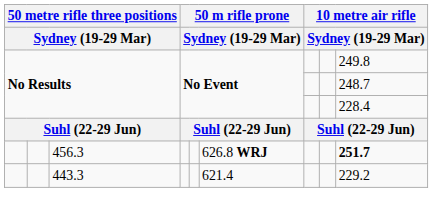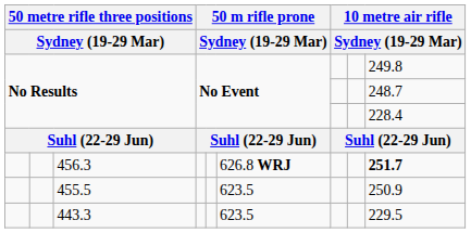+ row: 455.5 | 623.5 | 250.9
443.3 | column 6: 621.4 -> 623.5
443.3 | column 9: 229.2 -> 229.5
